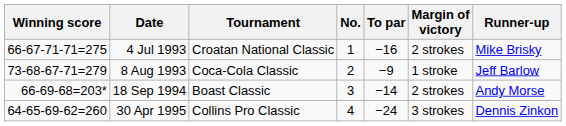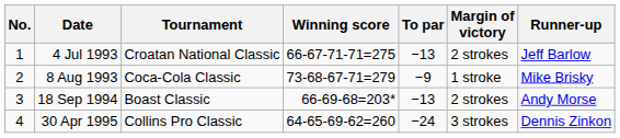columns swapped: No. <-> Winning score
4 Jul 1993 | To par: −16 -> −13
4 Jul 1993 | Runner-up: Mike Brisky -> Jeff Barlow
8 Aug 1993 | Runner-up: Jeff Barlow -> Mike Brisky
18 Sep 1994 | To par: −14 -> −13
